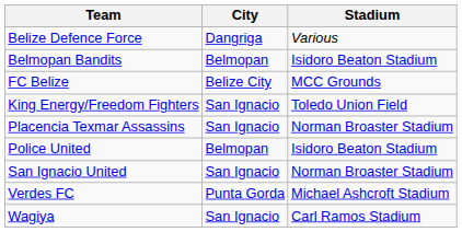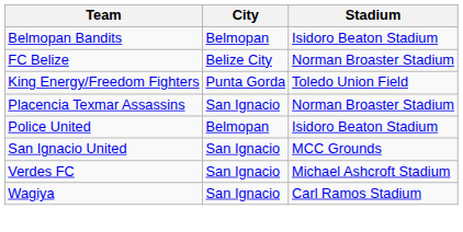- row: Belize Defence Force | Dangriga | Various
FC Belize | Stadium: MCC Grounds -> Norman Broaster Stadium
King Energy/Freedom Fighters | City: San Ignacio -> Punta Gorda
San Ignacio United | Stadium: Norman Broaster Stadium -> MCC Grounds
Verdes FC | City: Punta Gorda -> San Ignacio
